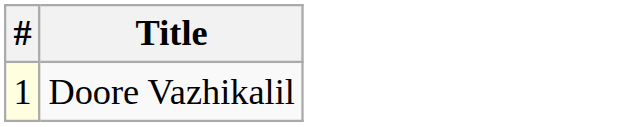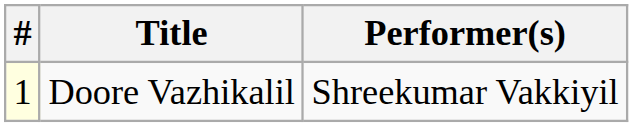+ column: Performer(s) | Shreekumar Vakkiyil
